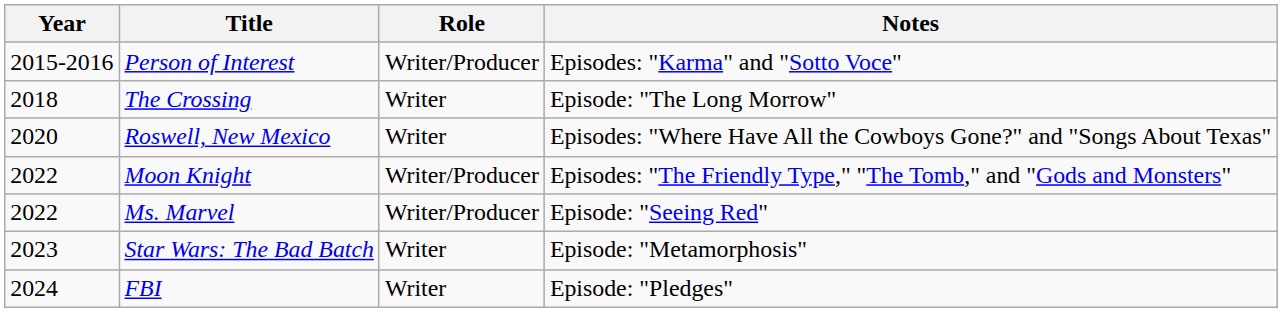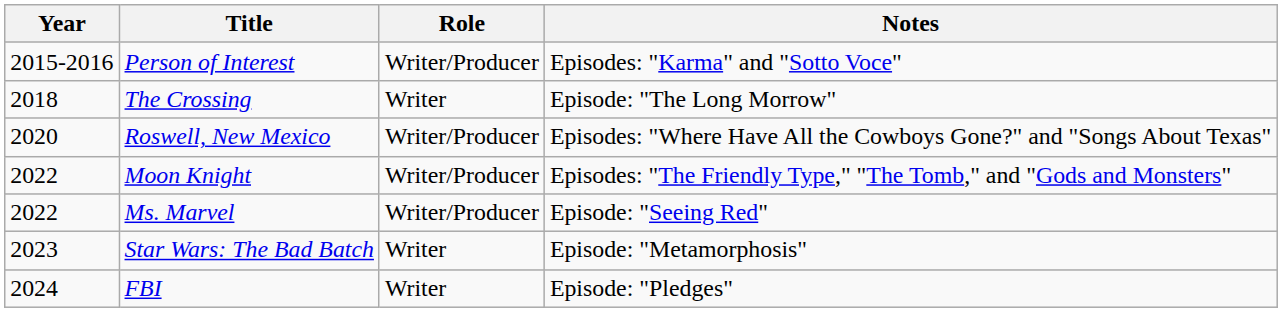Roswell, New Mexico | Role: Writer -> Writer/Producer
